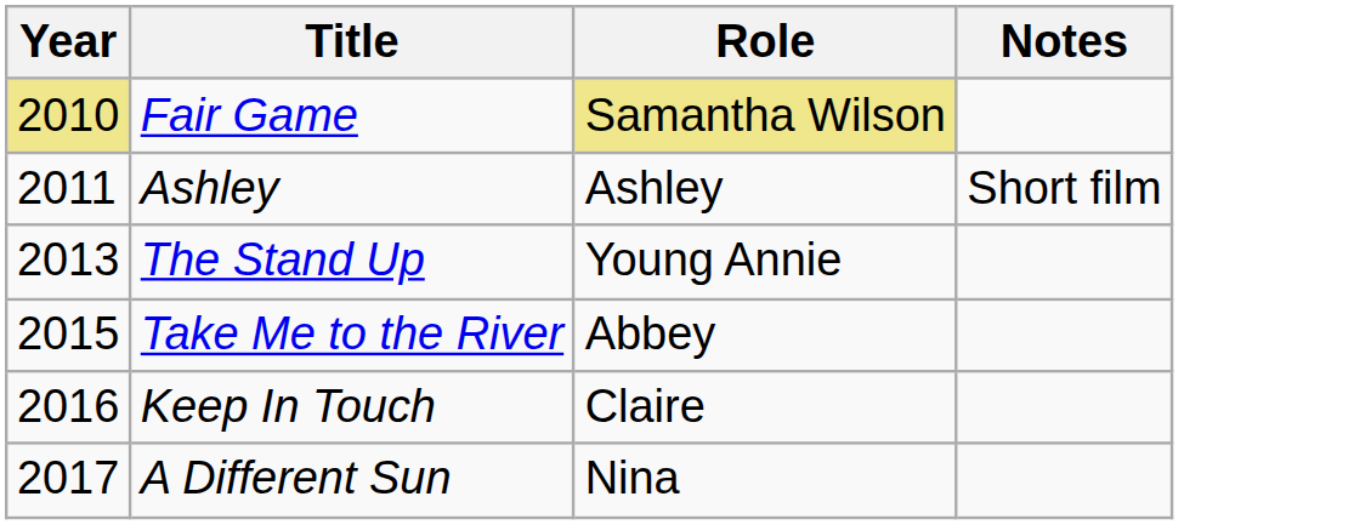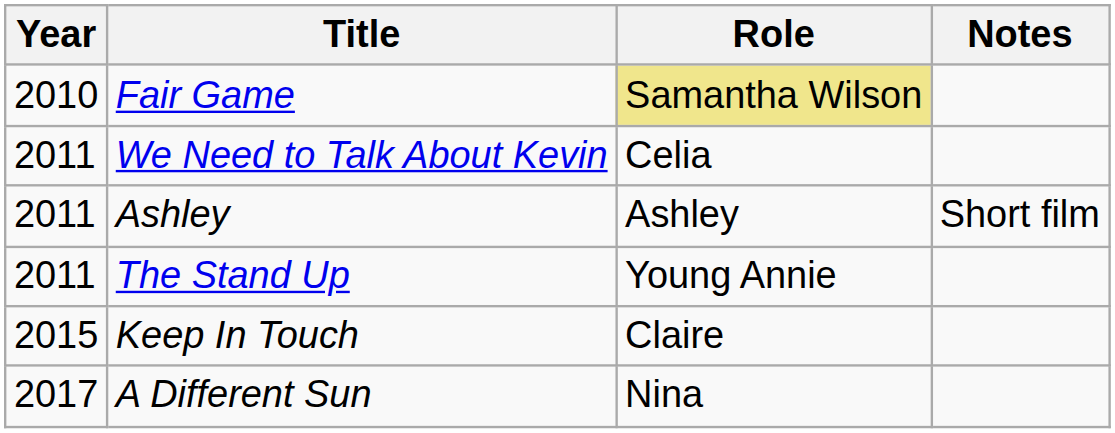Fair Game | Year: khaki background -> no background
+ row: 2011 | We Need to Talk About Kevin | Celia
The Stand Up | Year: 2013 -> 2011
- row: 2015 | Take Me to the River | Abbey
Keep In Touch | Year: 2016 -> 2015
